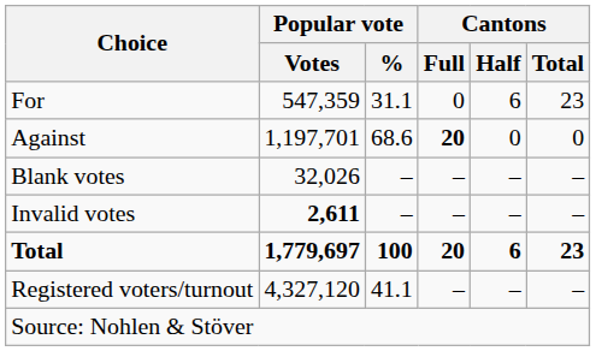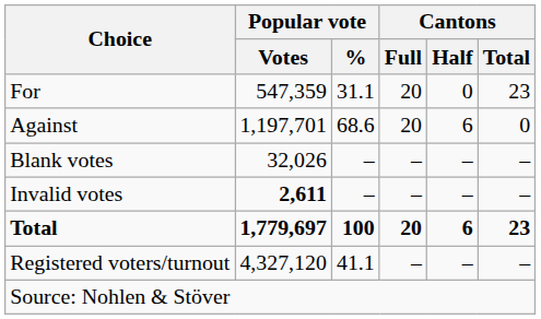For | Cantons / Full: 0 -> 20
For | Cantons / Half: 6 -> 0
Against | Cantons / Full: bold -> normal
Against | Cantons / Half: 0 -> 6
